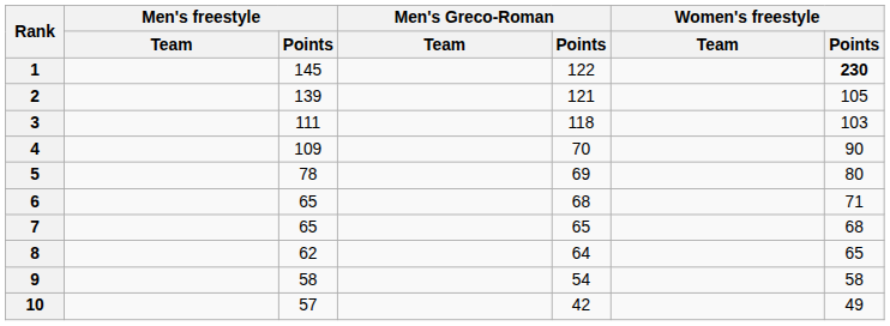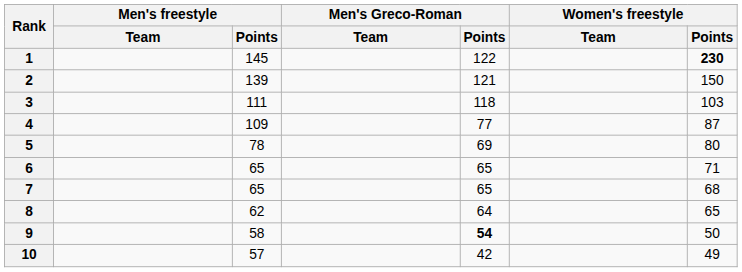2 | Women's freestyle / Points: 105 -> 150
4 | Men's Greco-Roman / Points: 70 -> 77
4 | Women's freestyle / Points: 90 -> 87
6 | Men's Greco-Roman / Points: 68 -> 65
9 | Men's Greco-Roman / Points: normal -> bold
9 | Women's freestyle / Points: 58 -> 50
